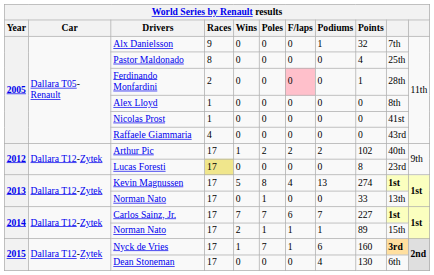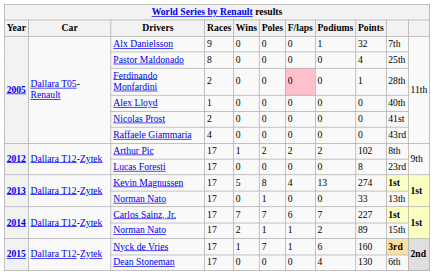Alex Lloyd | column 10: 8th -> 40th
Nicolas Prost | Races: 1 -> 2
Arthur Pic | column 10: 40th -> 8th
Lucas Foresti | Races: khaki background -> no background
2014 / Norman Nato | Podiums: 1 -> 2
